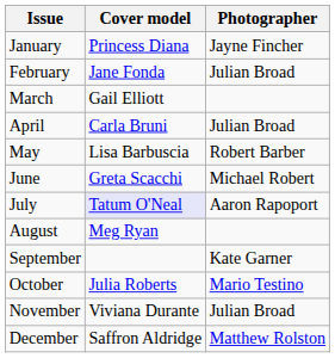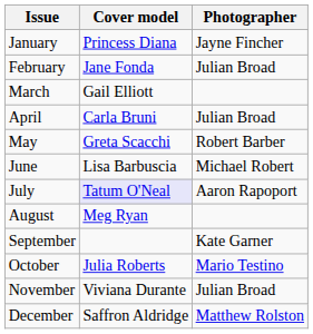May | Cover model: Lisa Barbuscia -> Greta Scacchi
June | Cover model: Greta Scacchi -> Lisa Barbuscia
